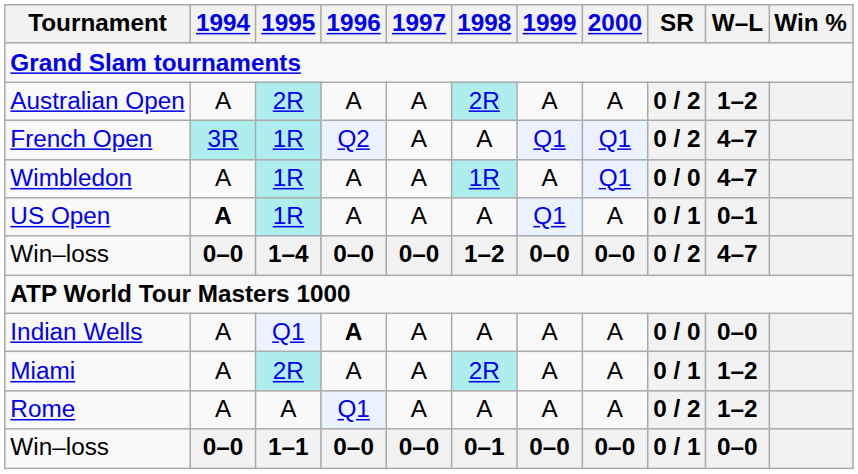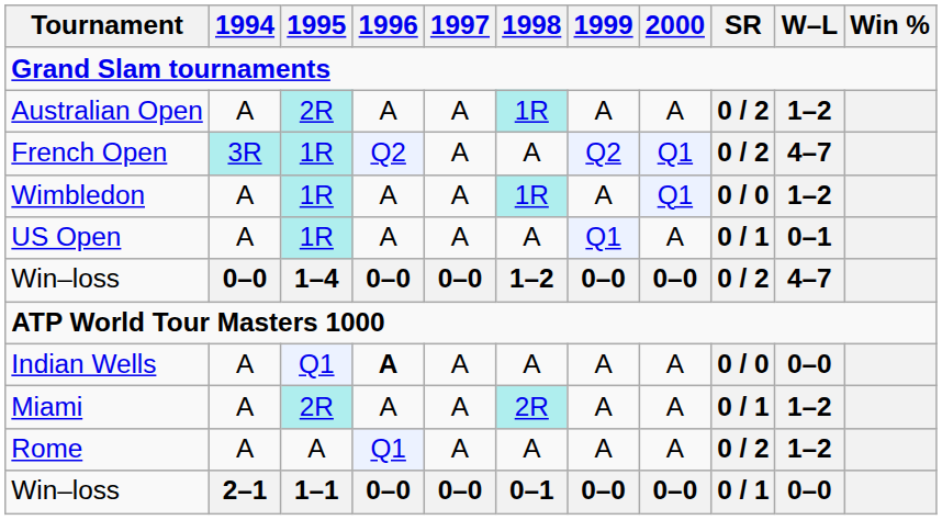Australian Open | 1998: 2R -> 1R
French Open | 1999: Q1 -> Q2
Wimbledon | W–L: 4–7 -> 1–2
US Open | 1994: bold -> normal
Win–loss / 1–1 | 1994: 0–0 -> 2–1
